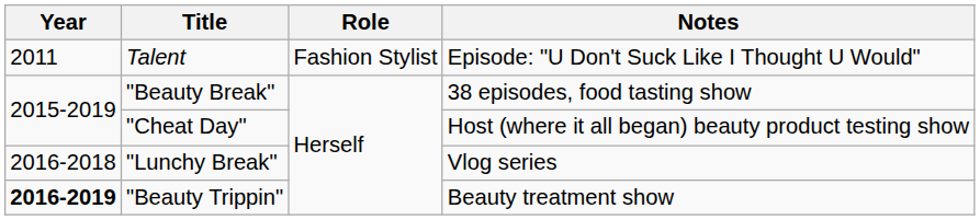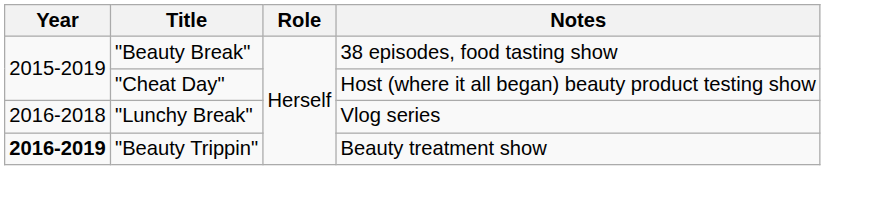- row: 2011 | Talent | Fashion Stylist | Episode: "U Don't Suck Like I Thought U Would"
